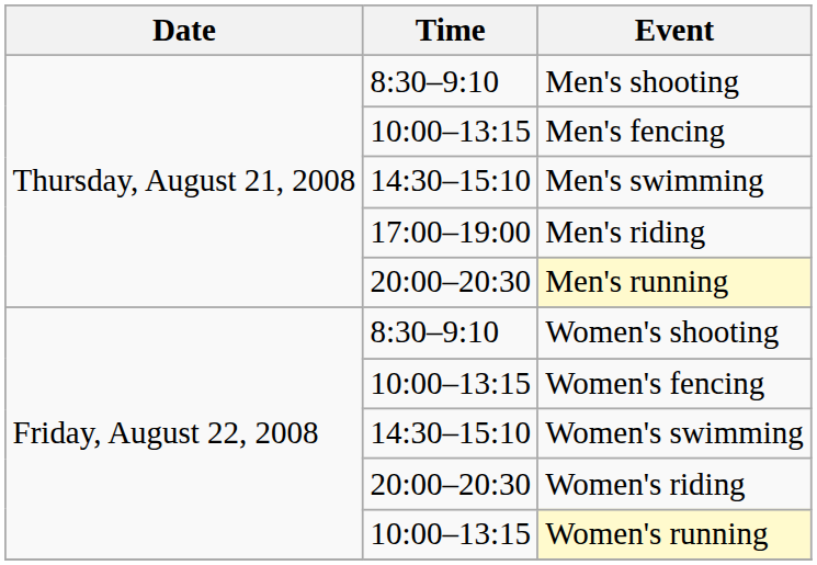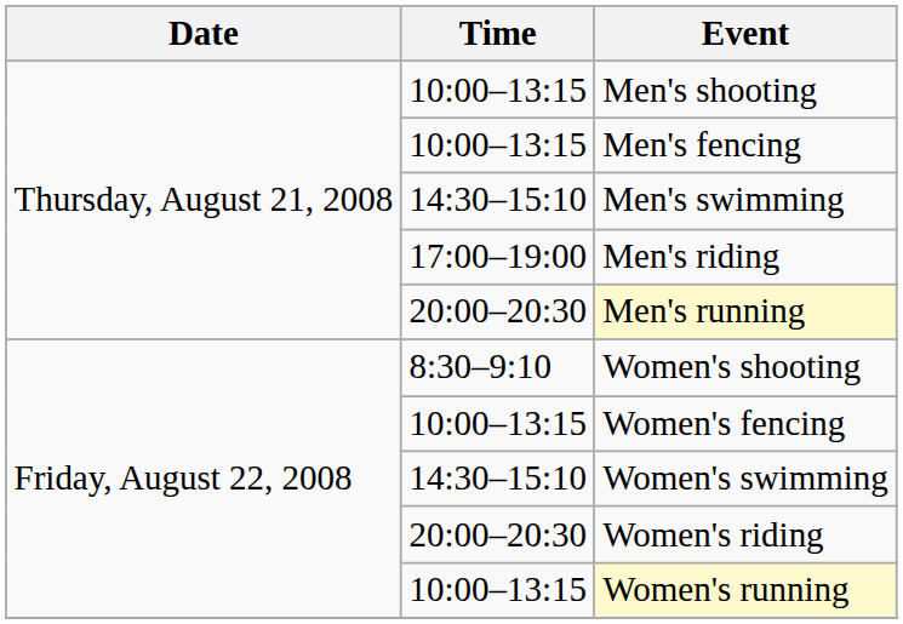Men's shooting | Time: 8:30–9:10 -> 10:00–13:15
